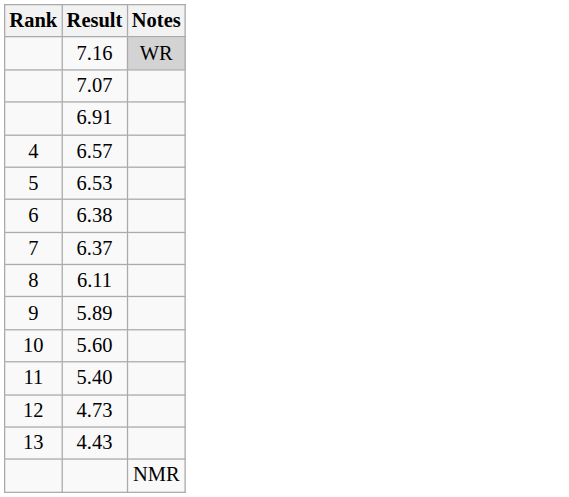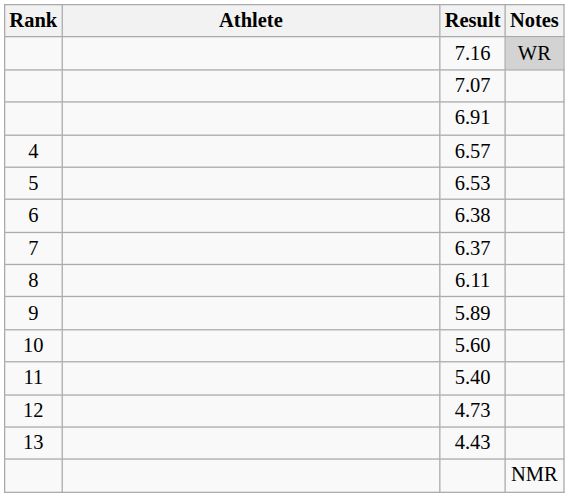+ column: Athlete
